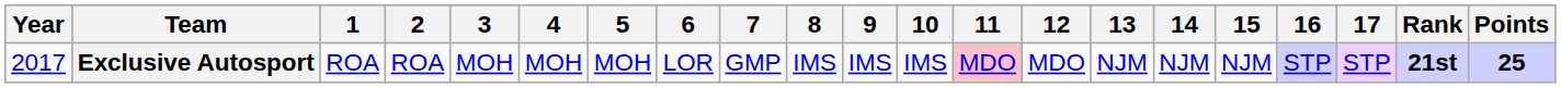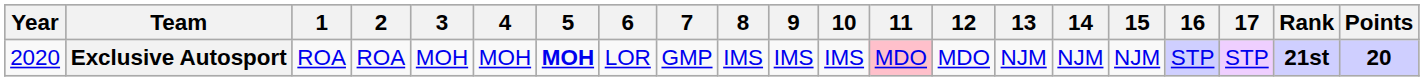Exclusive Autosport | Year: 2017 -> 2020
Exclusive Autosport | 5: normal -> bold
Exclusive Autosport | Points: 25 -> 20
